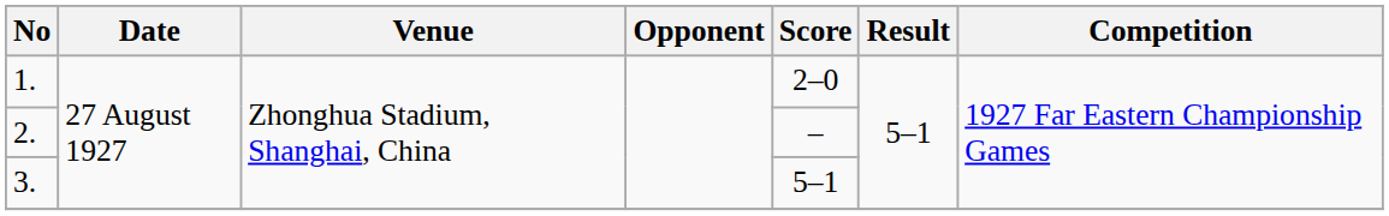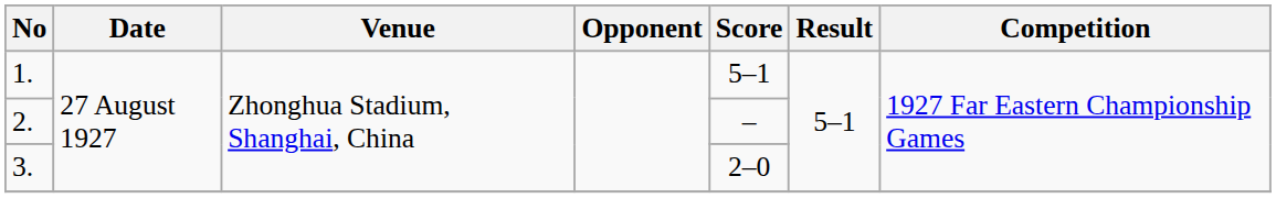1. | Score: 2–0 -> 5–1
3. | Score: 5–1 -> 2–0
